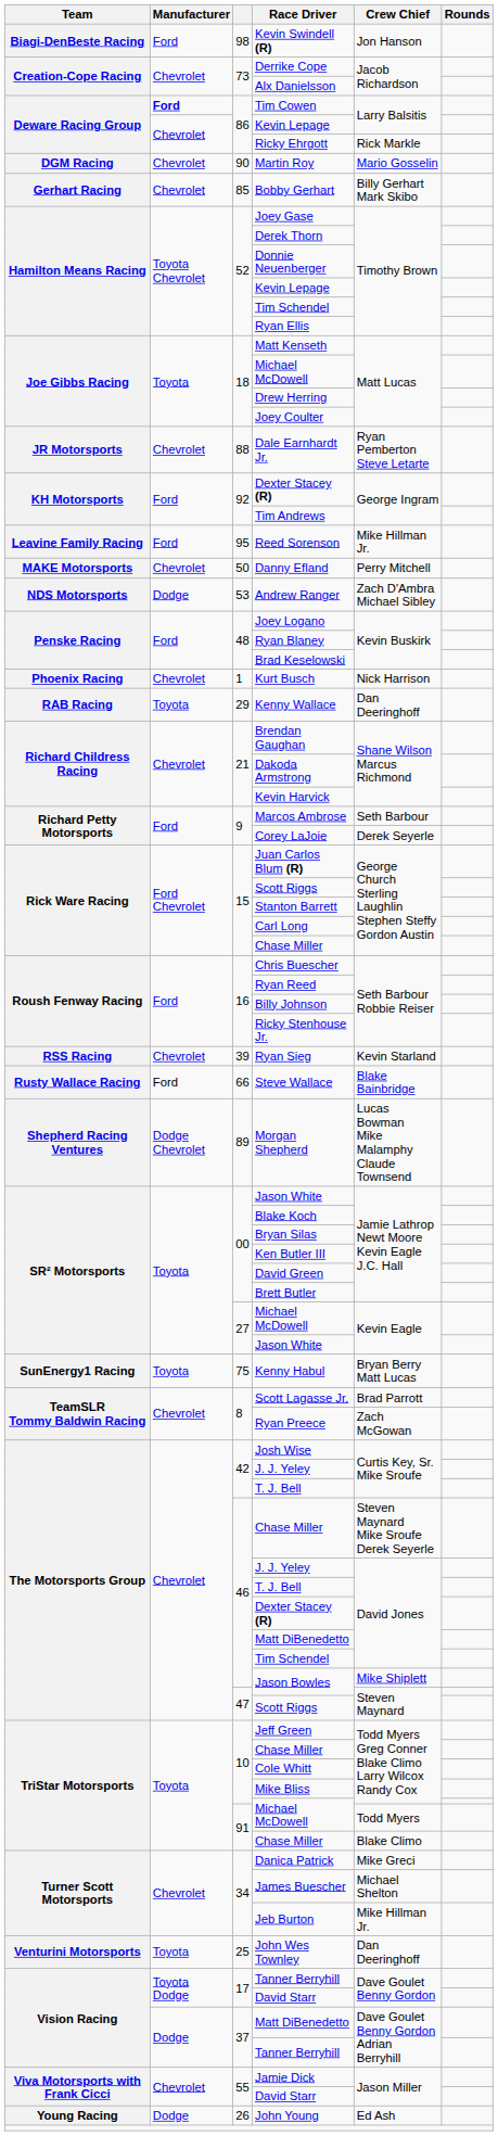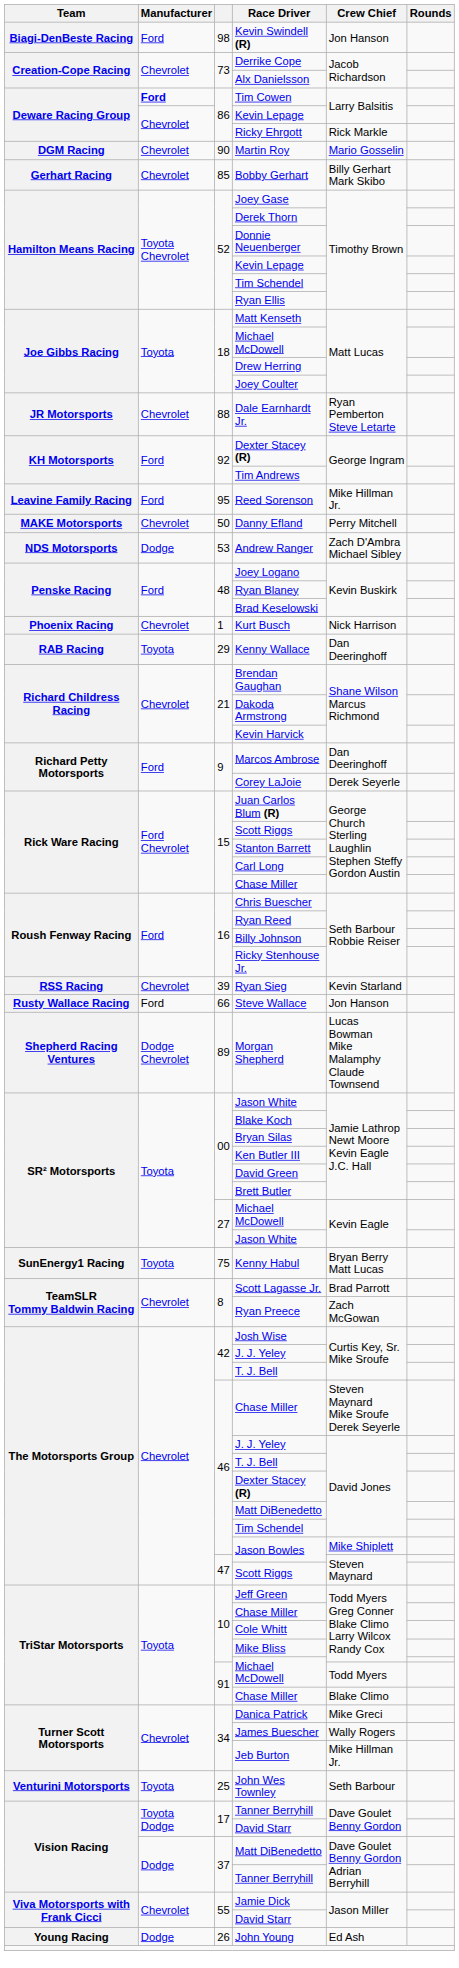Marcos Ambrose | Crew Chief: Seth Barbour -> Dan Deeringhoff
Steve Wallace | Crew Chief: Blake Bainbridge -> Jon Hanson
James Buescher | Crew Chief: Michael Shelton -> Wally Rogers
John Wes Townley | Crew Chief: Dan Deeringhoff -> Seth Barbour
